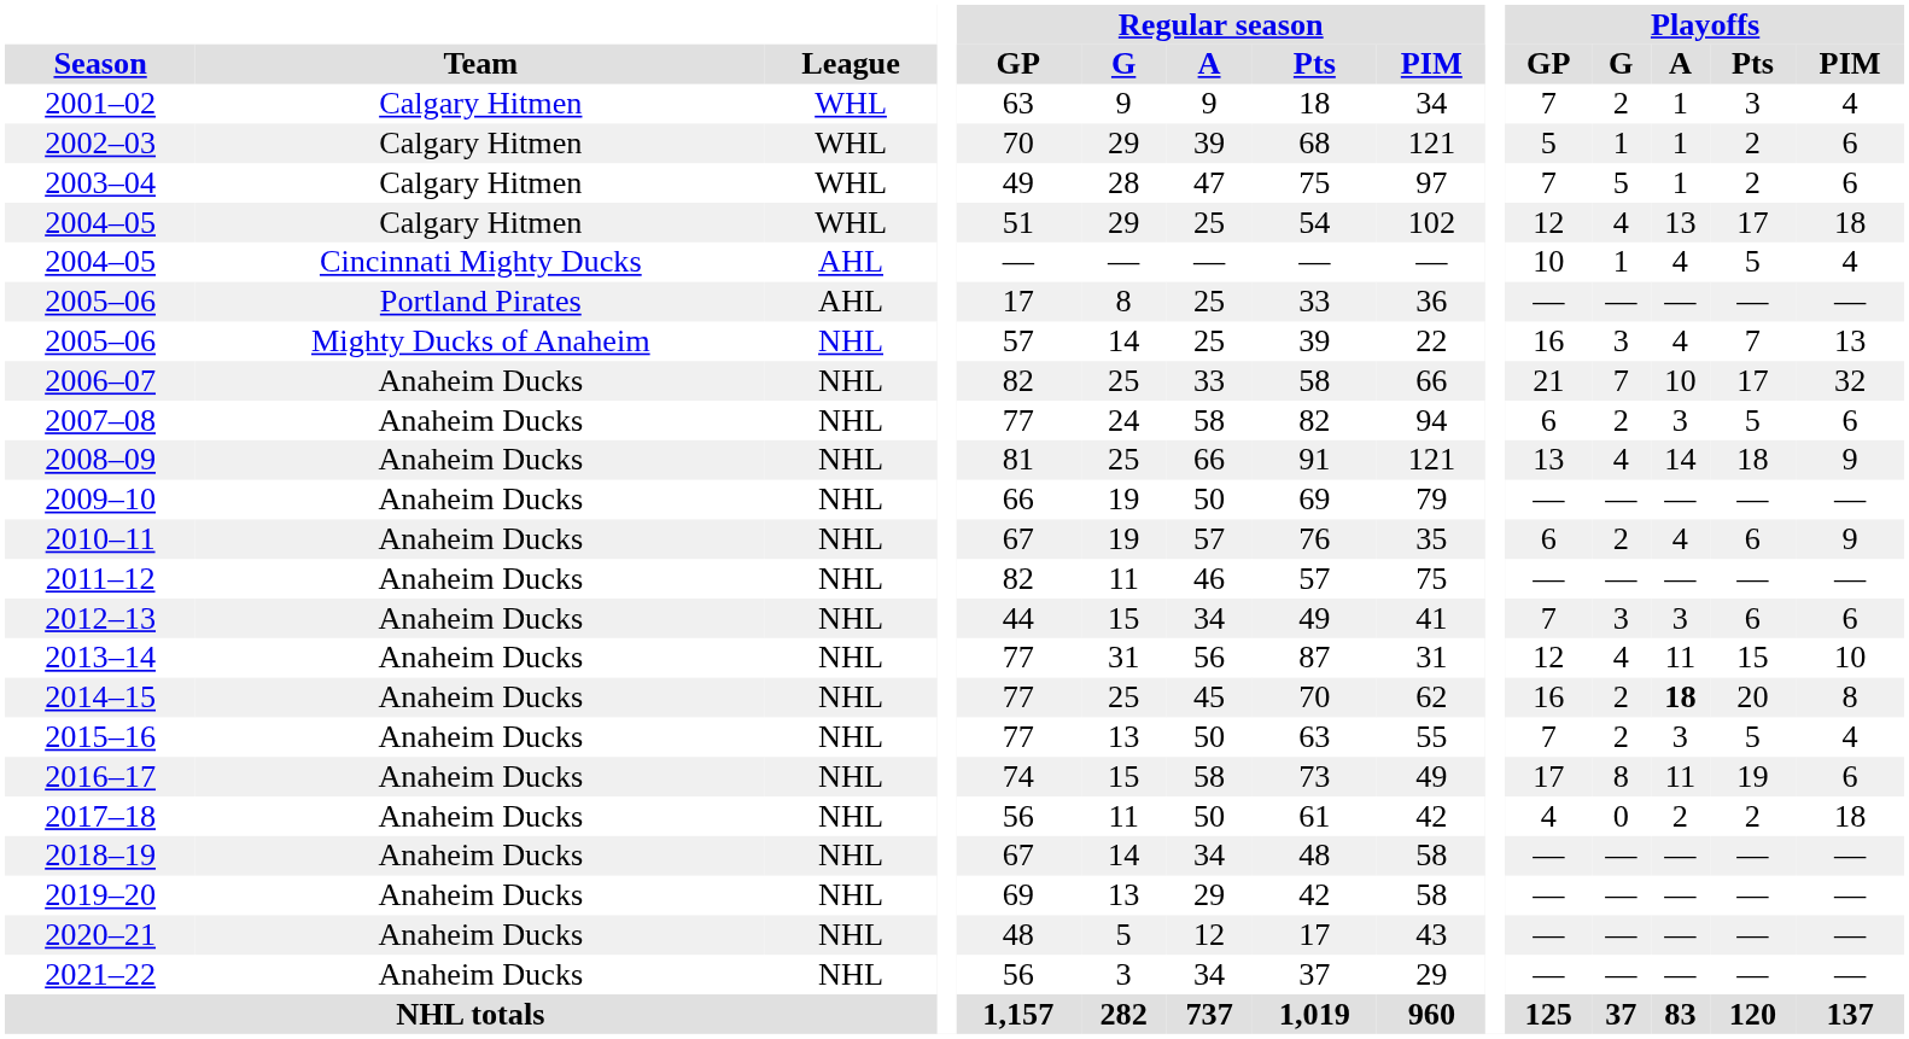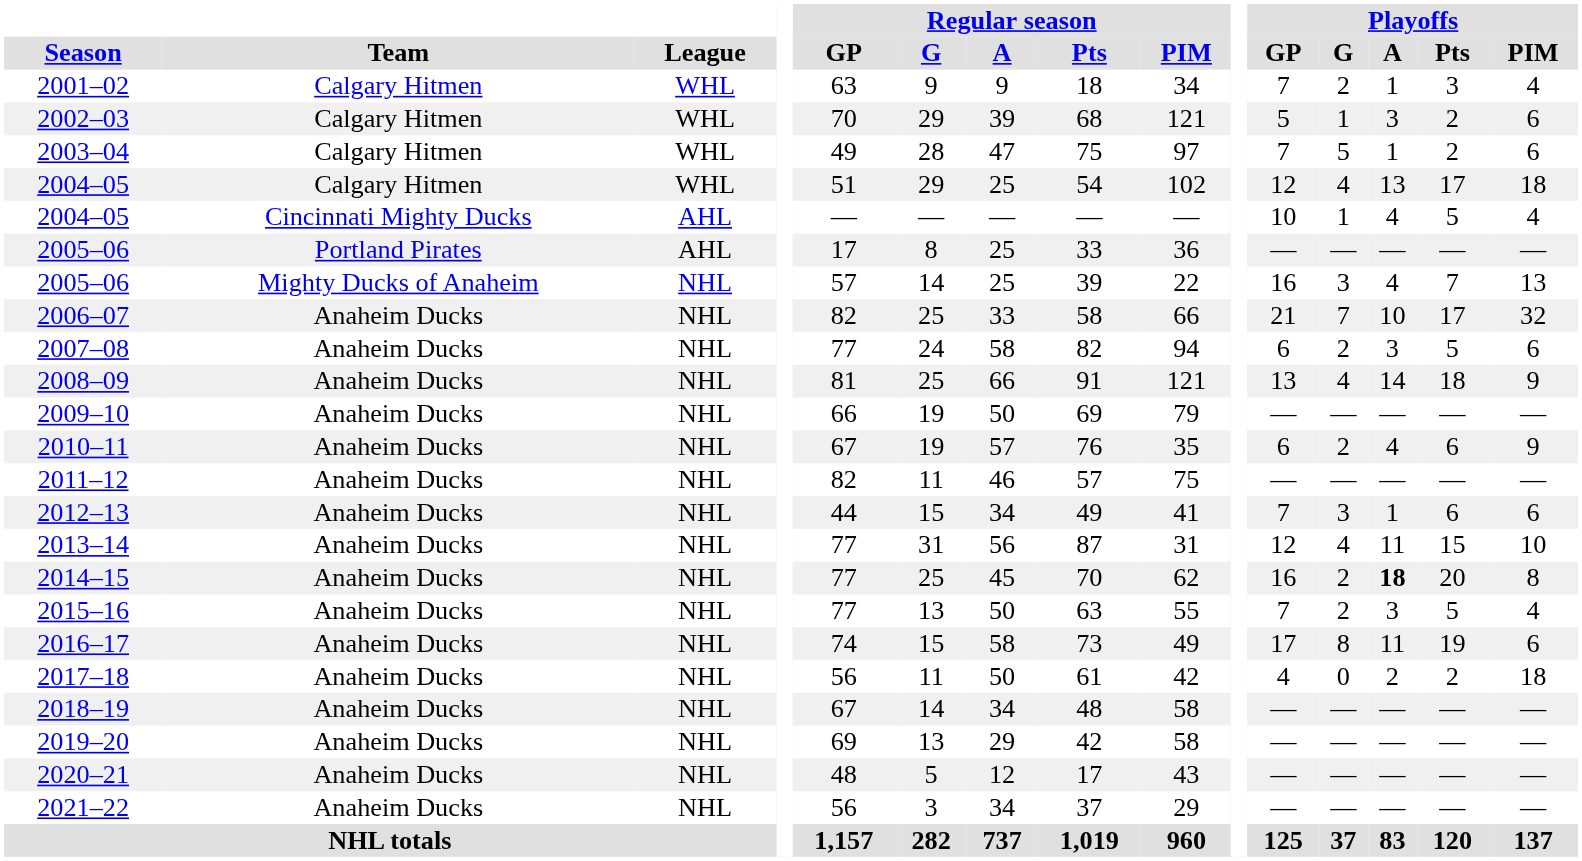2002–03 | Playoffs / A: 1 -> 3
2012–13 | Playoffs / A: 3 -> 1
